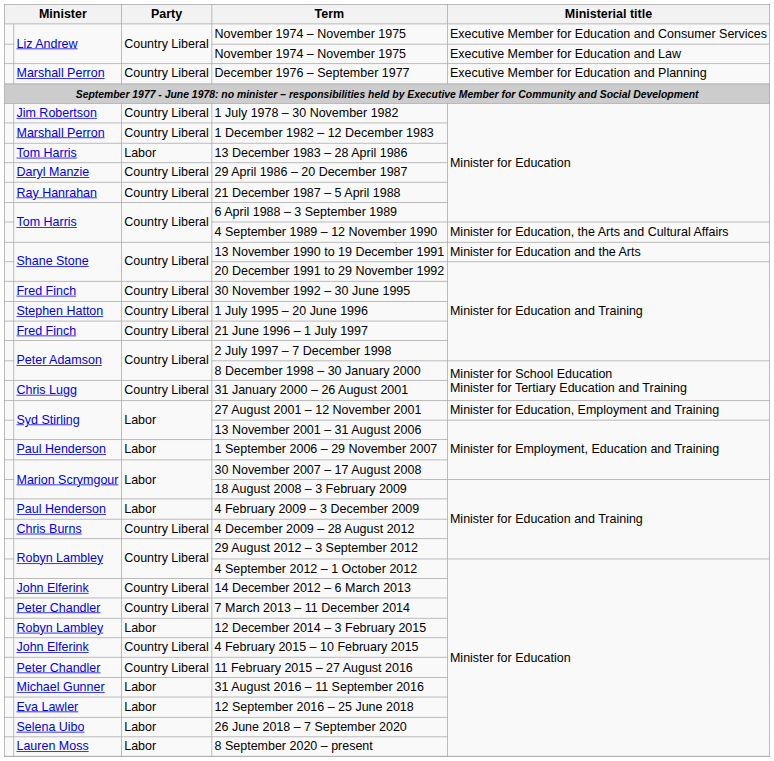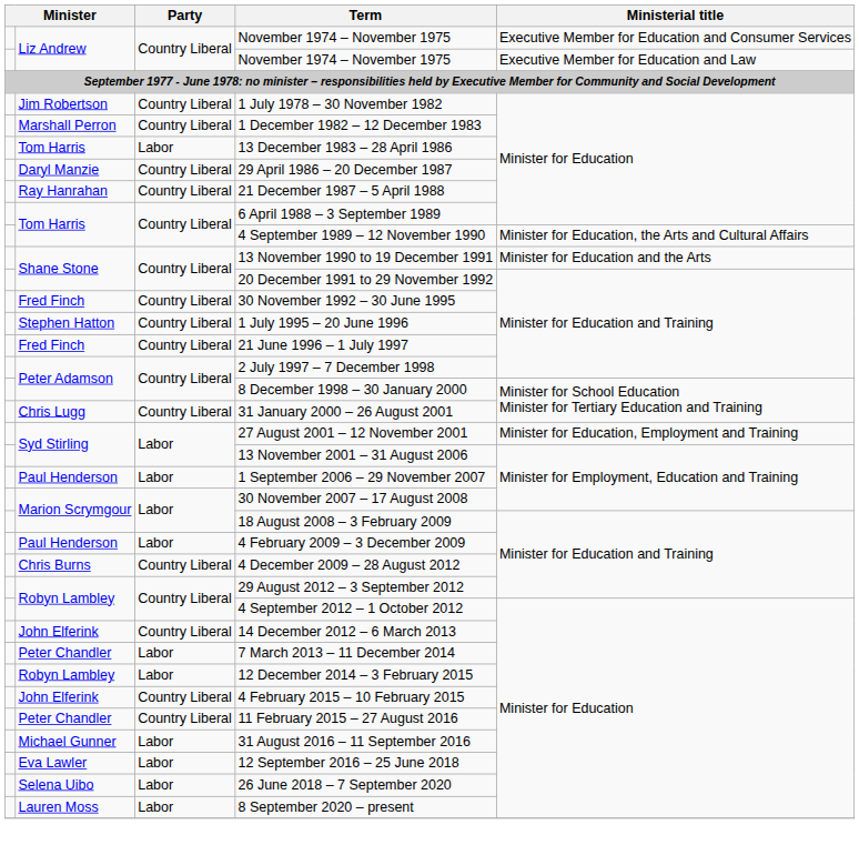- row: Marshall Perron | Country Liberal | December 1976 – September 1977 | Executive Member for Education and Planning
7 March 2013 – 11 December 2014 | Party: Country Liberal -> Labor
